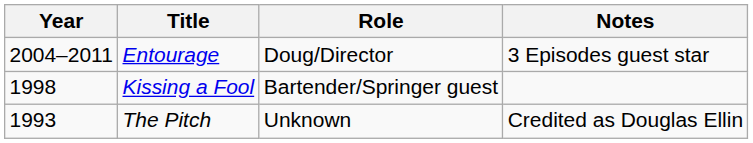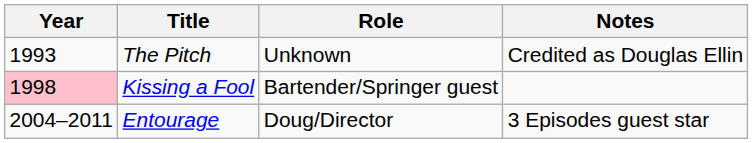rows swapped: The Pitch <-> Entourage
Kissing a Fool | Year: no background -> pink background
